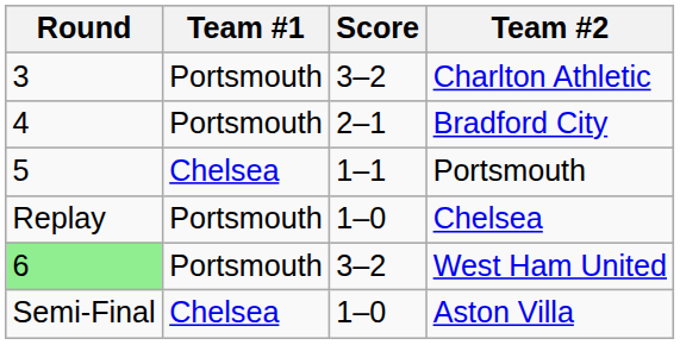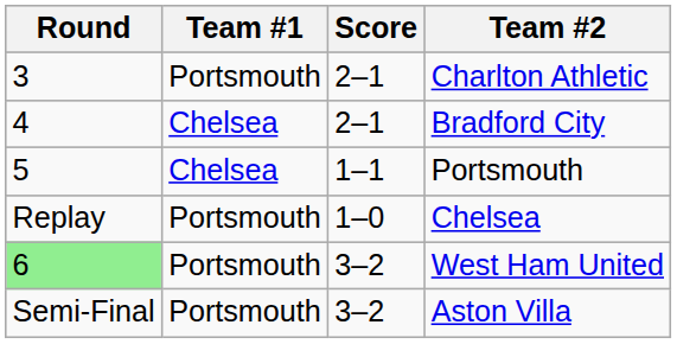Charlton Athletic | Score: 3–2 -> 2–1
Bradford City | Team #1: Portsmouth -> Chelsea
Aston Villa | Team #1: Chelsea -> Portsmouth
Aston Villa | Score: 1–0 -> 3–2
